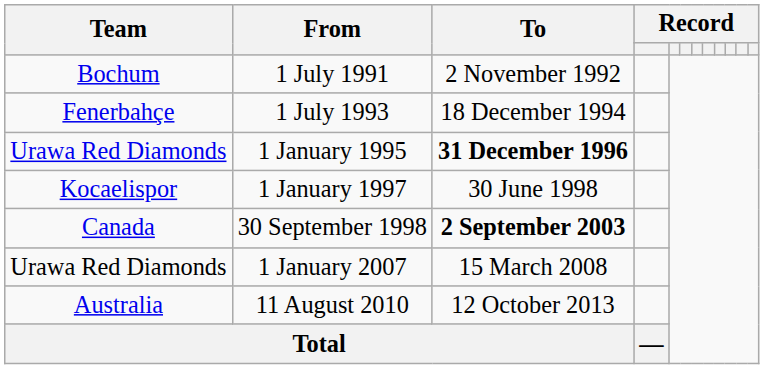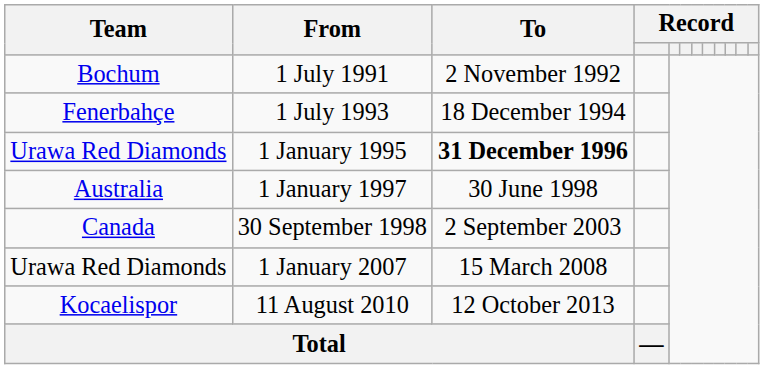1 January 1997 | Team: Kocaelispor -> Australia
30 September 1998 | To: bold -> normal
11 August 2010 | Team: Australia -> Kocaelispor
